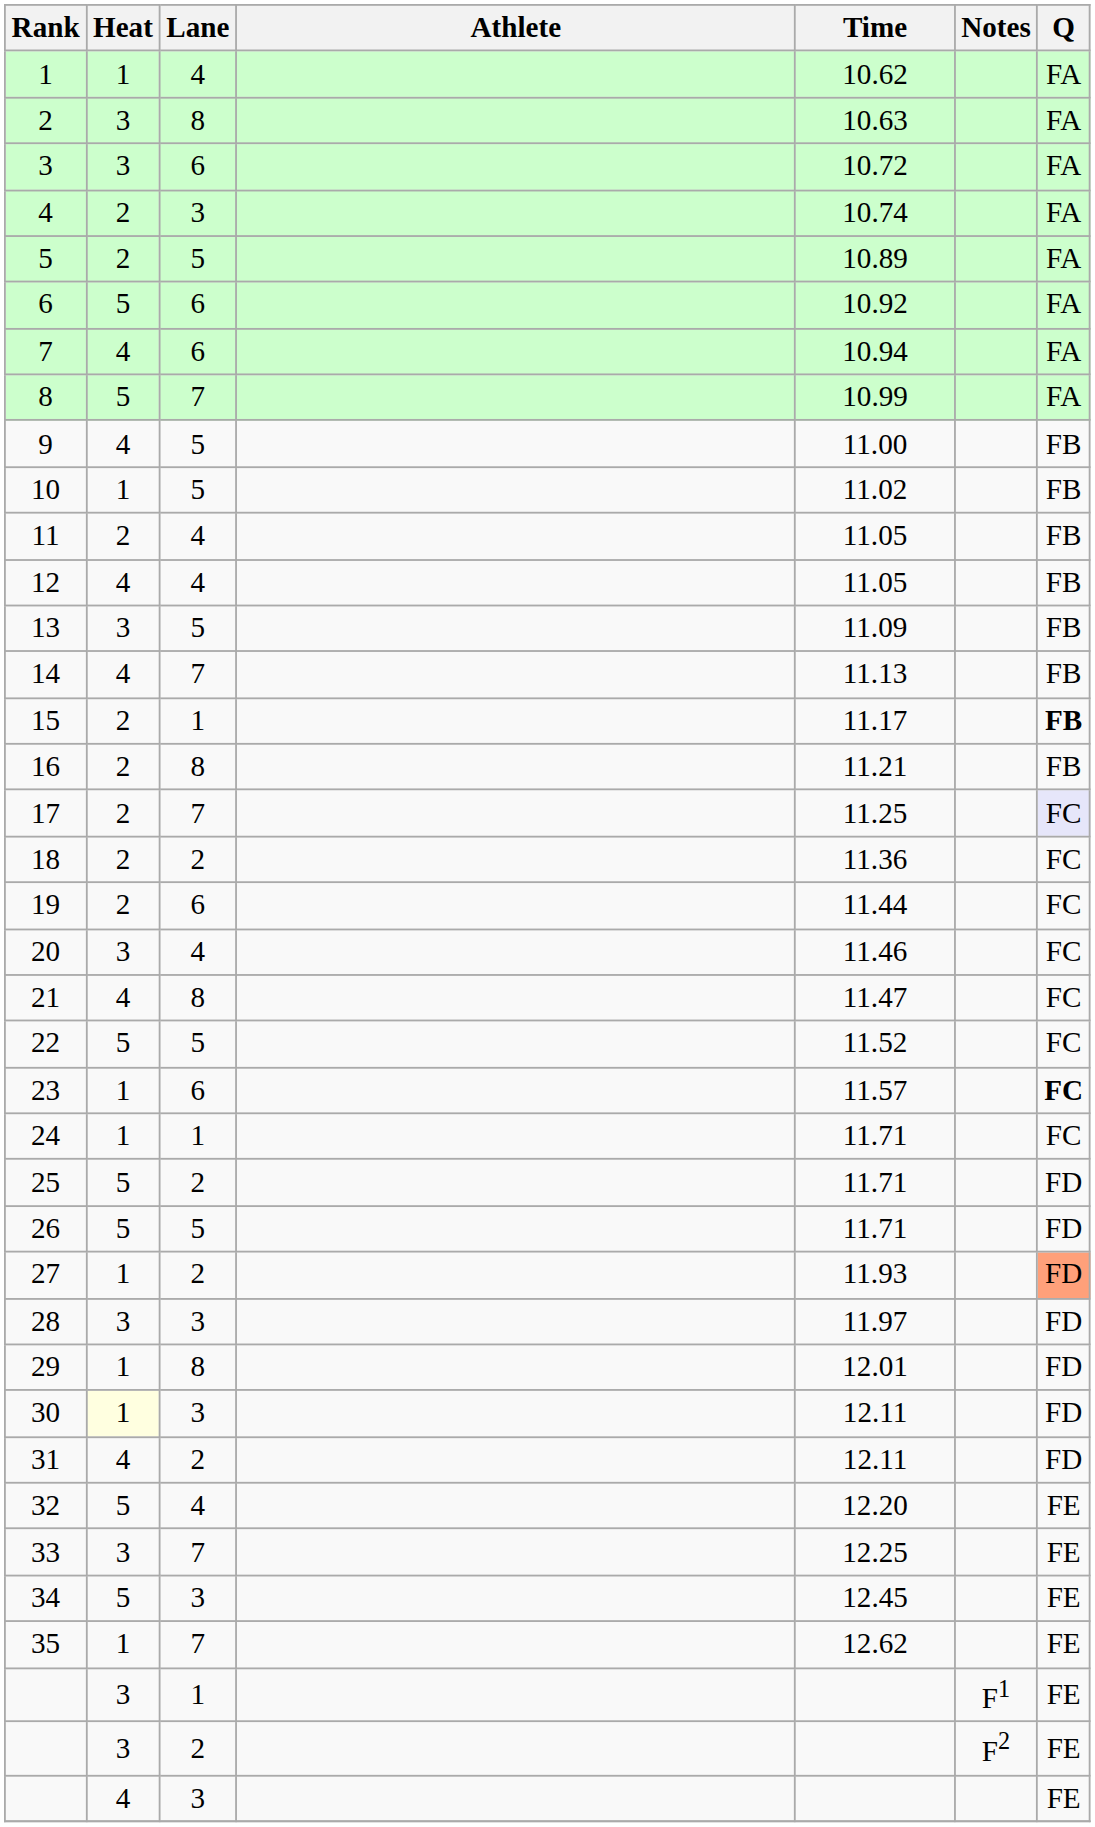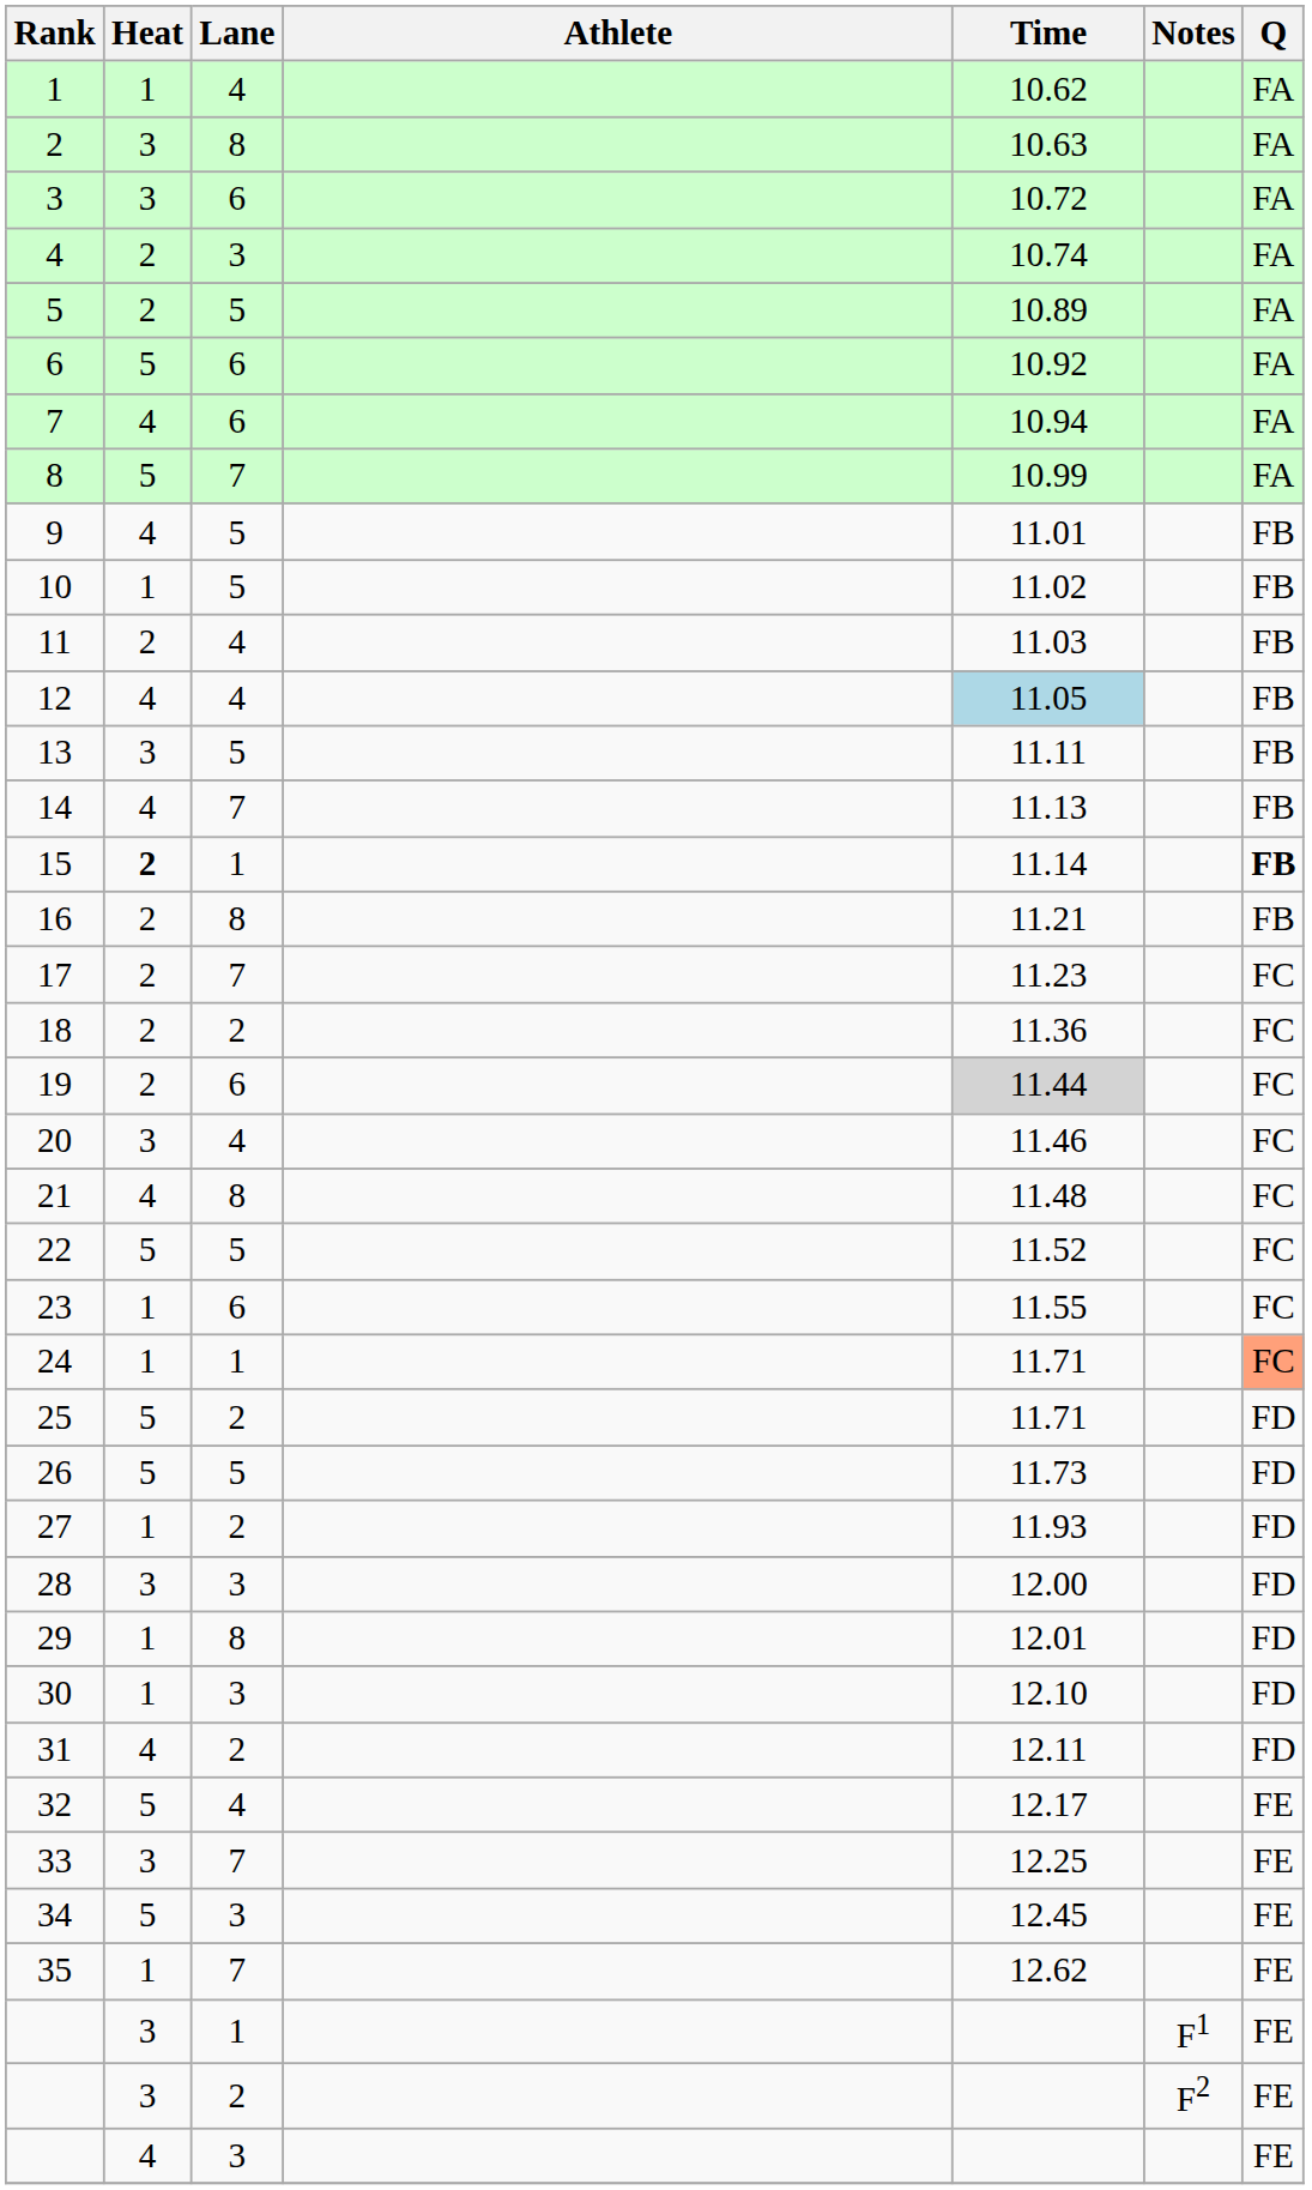9 | Time: 11.00 -> 11.01
11 | Time: 11.05 -> 11.03
12 | Time: no background -> lightblue background
13 | Time: 11.09 -> 11.11
15 | Heat: normal -> bold
15 | Time: 11.17 -> 11.14
17 | Time: 11.25 -> 11.23
17 | Q: lavender background -> no background
19 | Time: no background -> lightgrey background
21 | Time: 11.47 -> 11.48
23 | Time: 11.57 -> 11.55
23 | Q: bold -> normal
24 | Q: no background -> lightsalmon background
26 | Time: 11.71 -> 11.73
27 | Q: lightsalmon background -> no background
28 | Time: 11.97 -> 12.00
30 | Heat: lightyellow background -> no background
30 | Time: 12.11 -> 12.10
32 | Time: 12.20 -> 12.17
